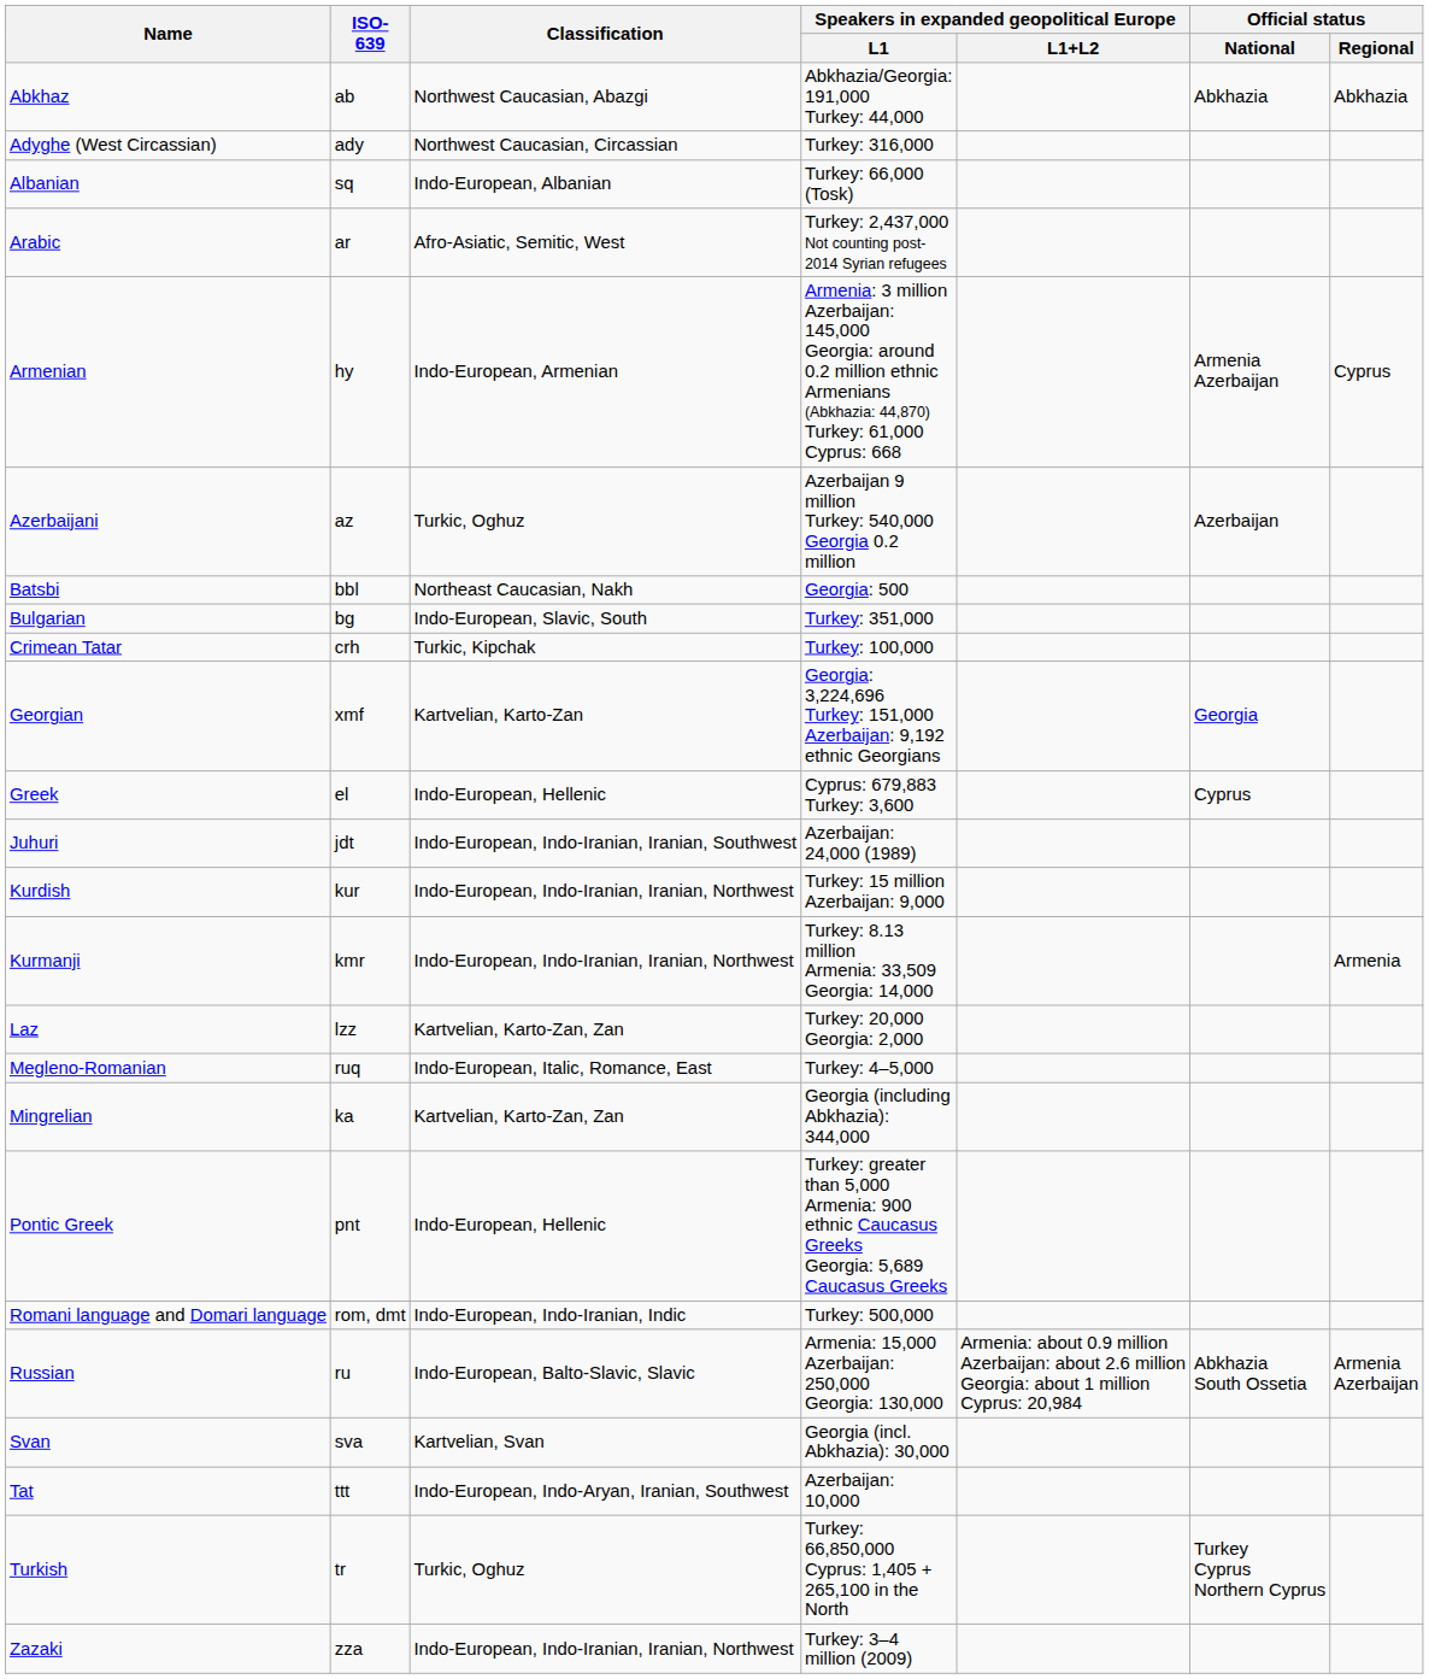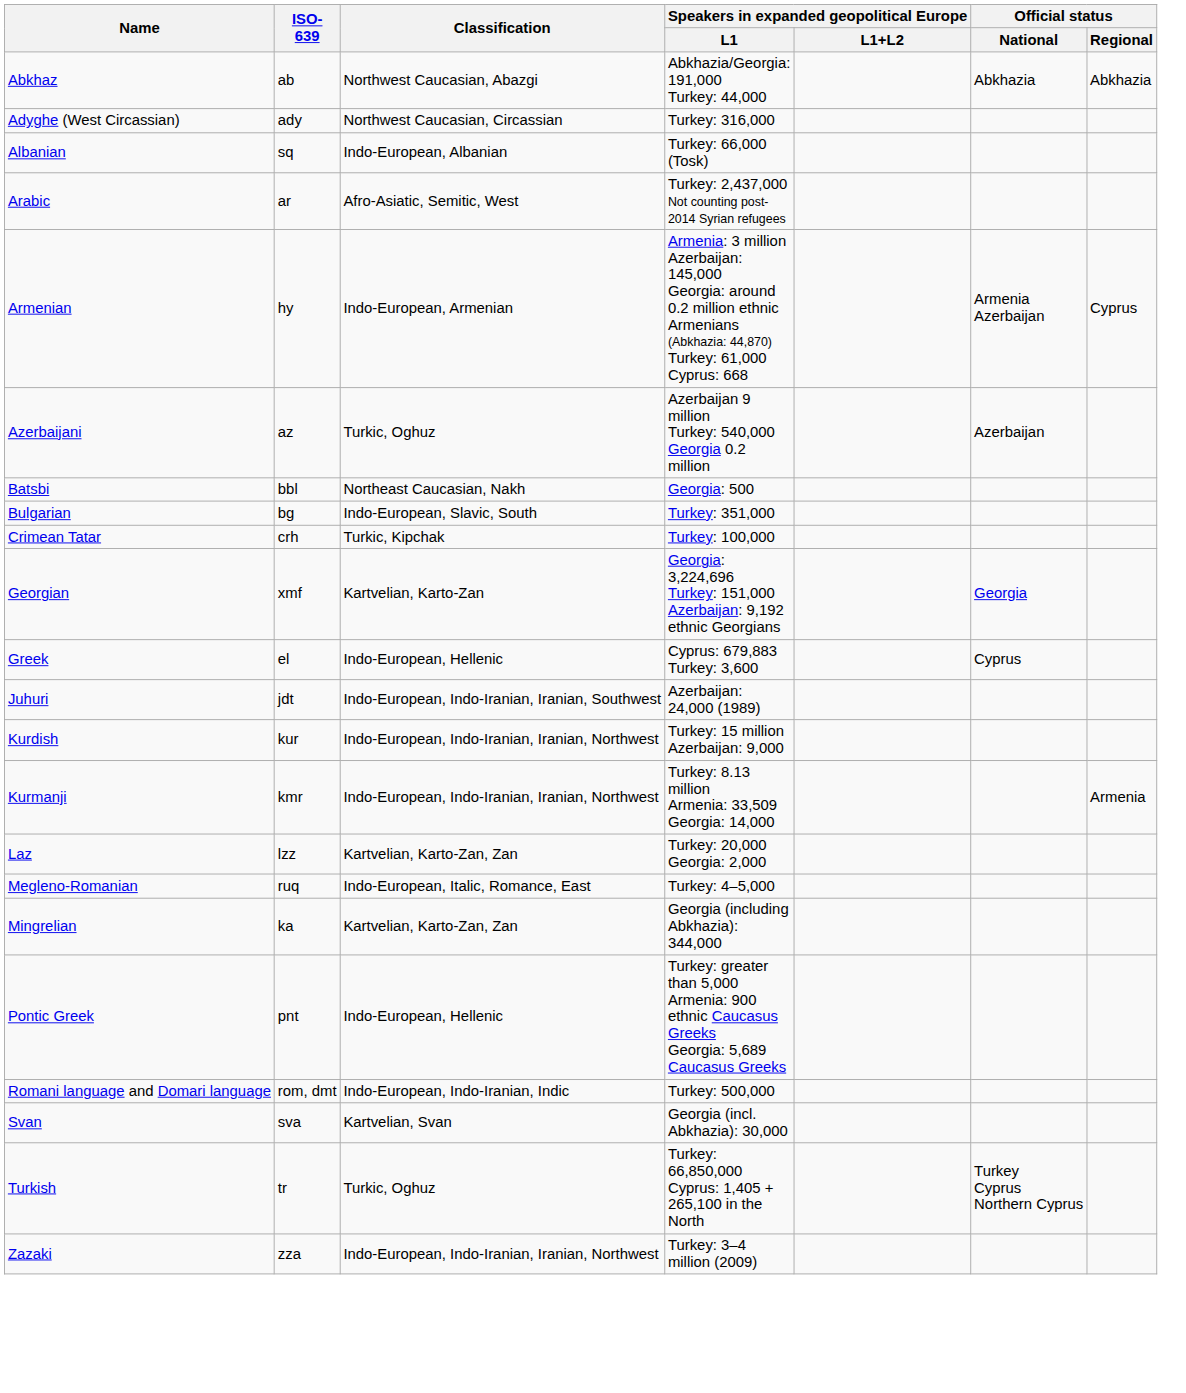- row: Russian | ru | Indo-European, Balto-Slavic, Slavic | Armenia: 15,000 Azerbaijan: 250,000 Georgia: 130,000 | Armenia: about 0.9 million Azerbaijan: about 2.6 million Georgia: about 1 million Cyprus: 20,984 | Abkhazia South Ossetia | Armenia Azerbaijan
- row: Tat | ttt | Indo-European, Indo-Aryan, Iranian, Southwest | Azerbaijan: 10,000
